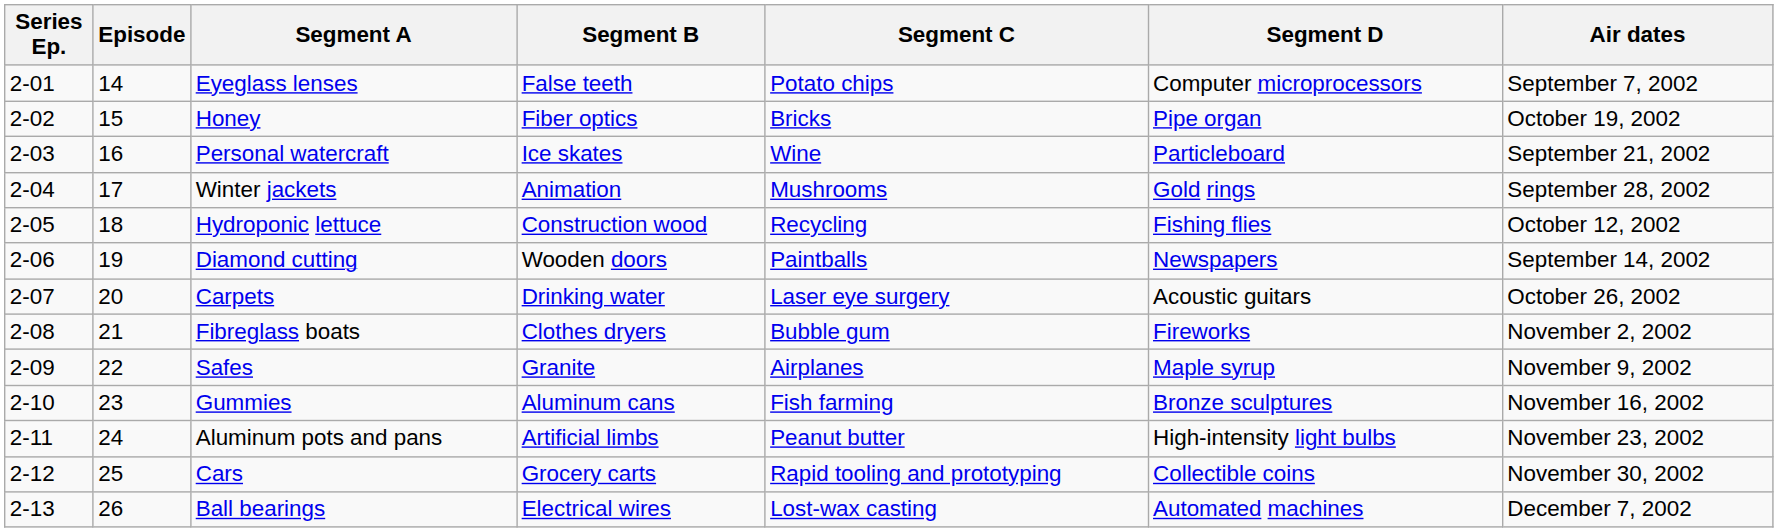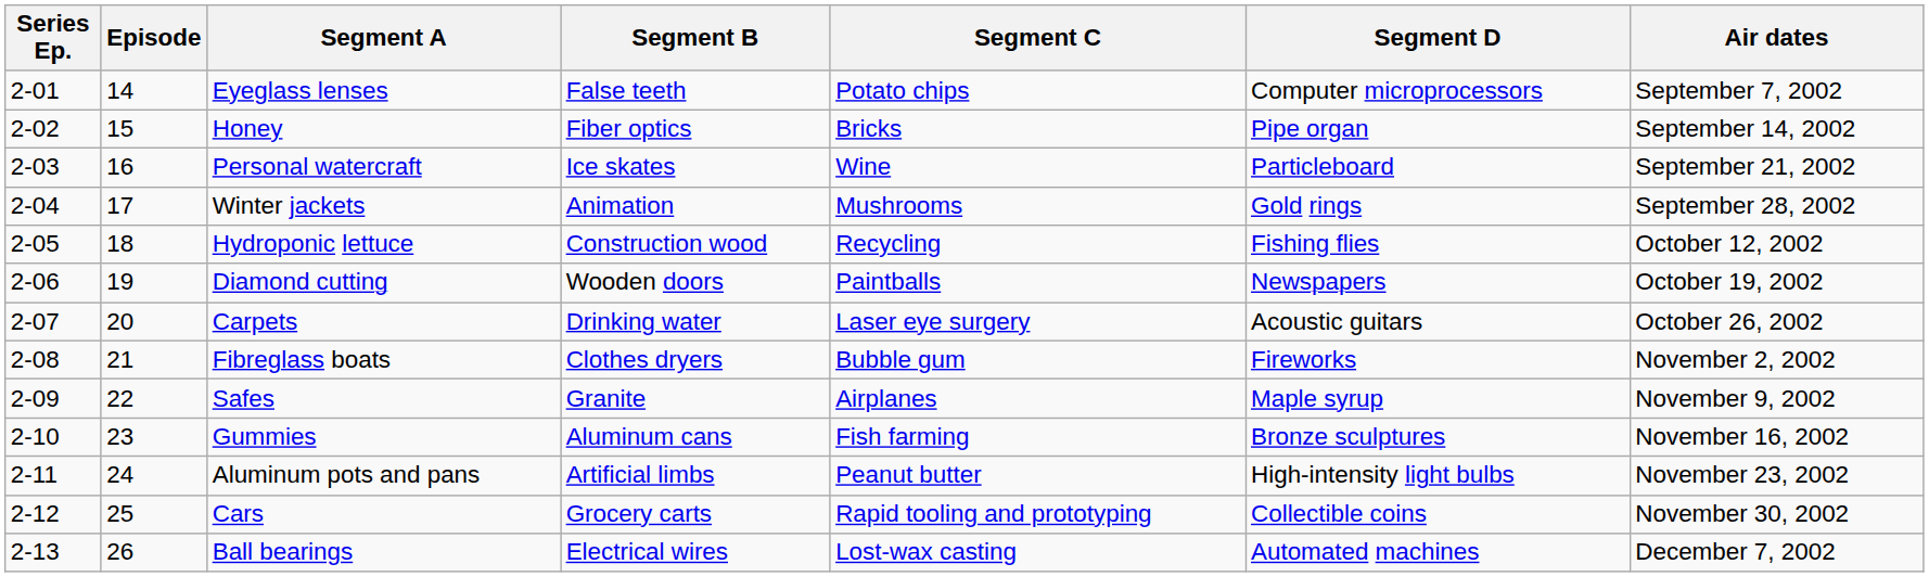Honey | Air dates: October 19, 2002 -> September 14, 2002
Diamond cutting | Air dates: September 14, 2002 -> October 19, 2002
